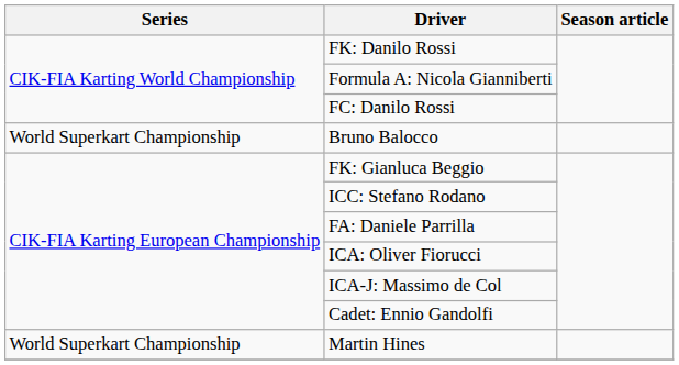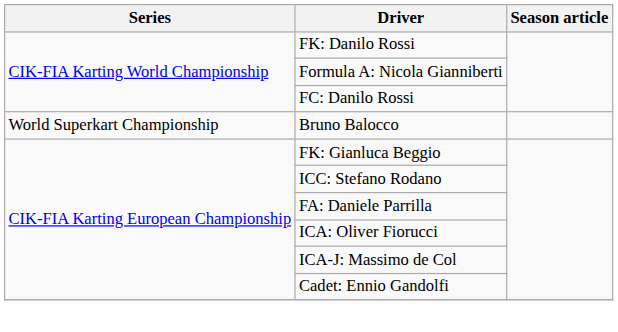- row: World Superkart Championship | Martin Hines
